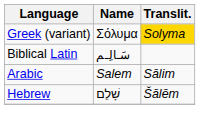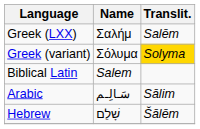+ row: Greek (LXX) | Σαλήμ | Salēm
Biblical Latin | Name: سَـالِـم -> Salem
Arabic | Name: Salem -> سَـالِـم
